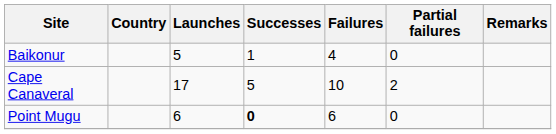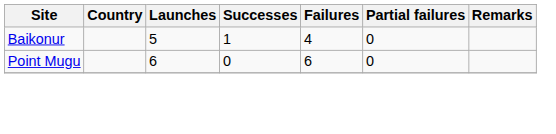- row: Cape Canaveral | 17 | 5 | 10 | 2
Point Mugu | Successes: bold -> normal
